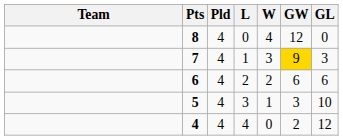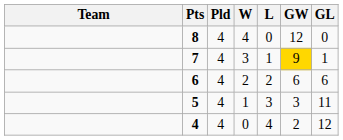columns swapped: W <-> L
7 | GL: 3 -> 1
5 | GL: 10 -> 11
